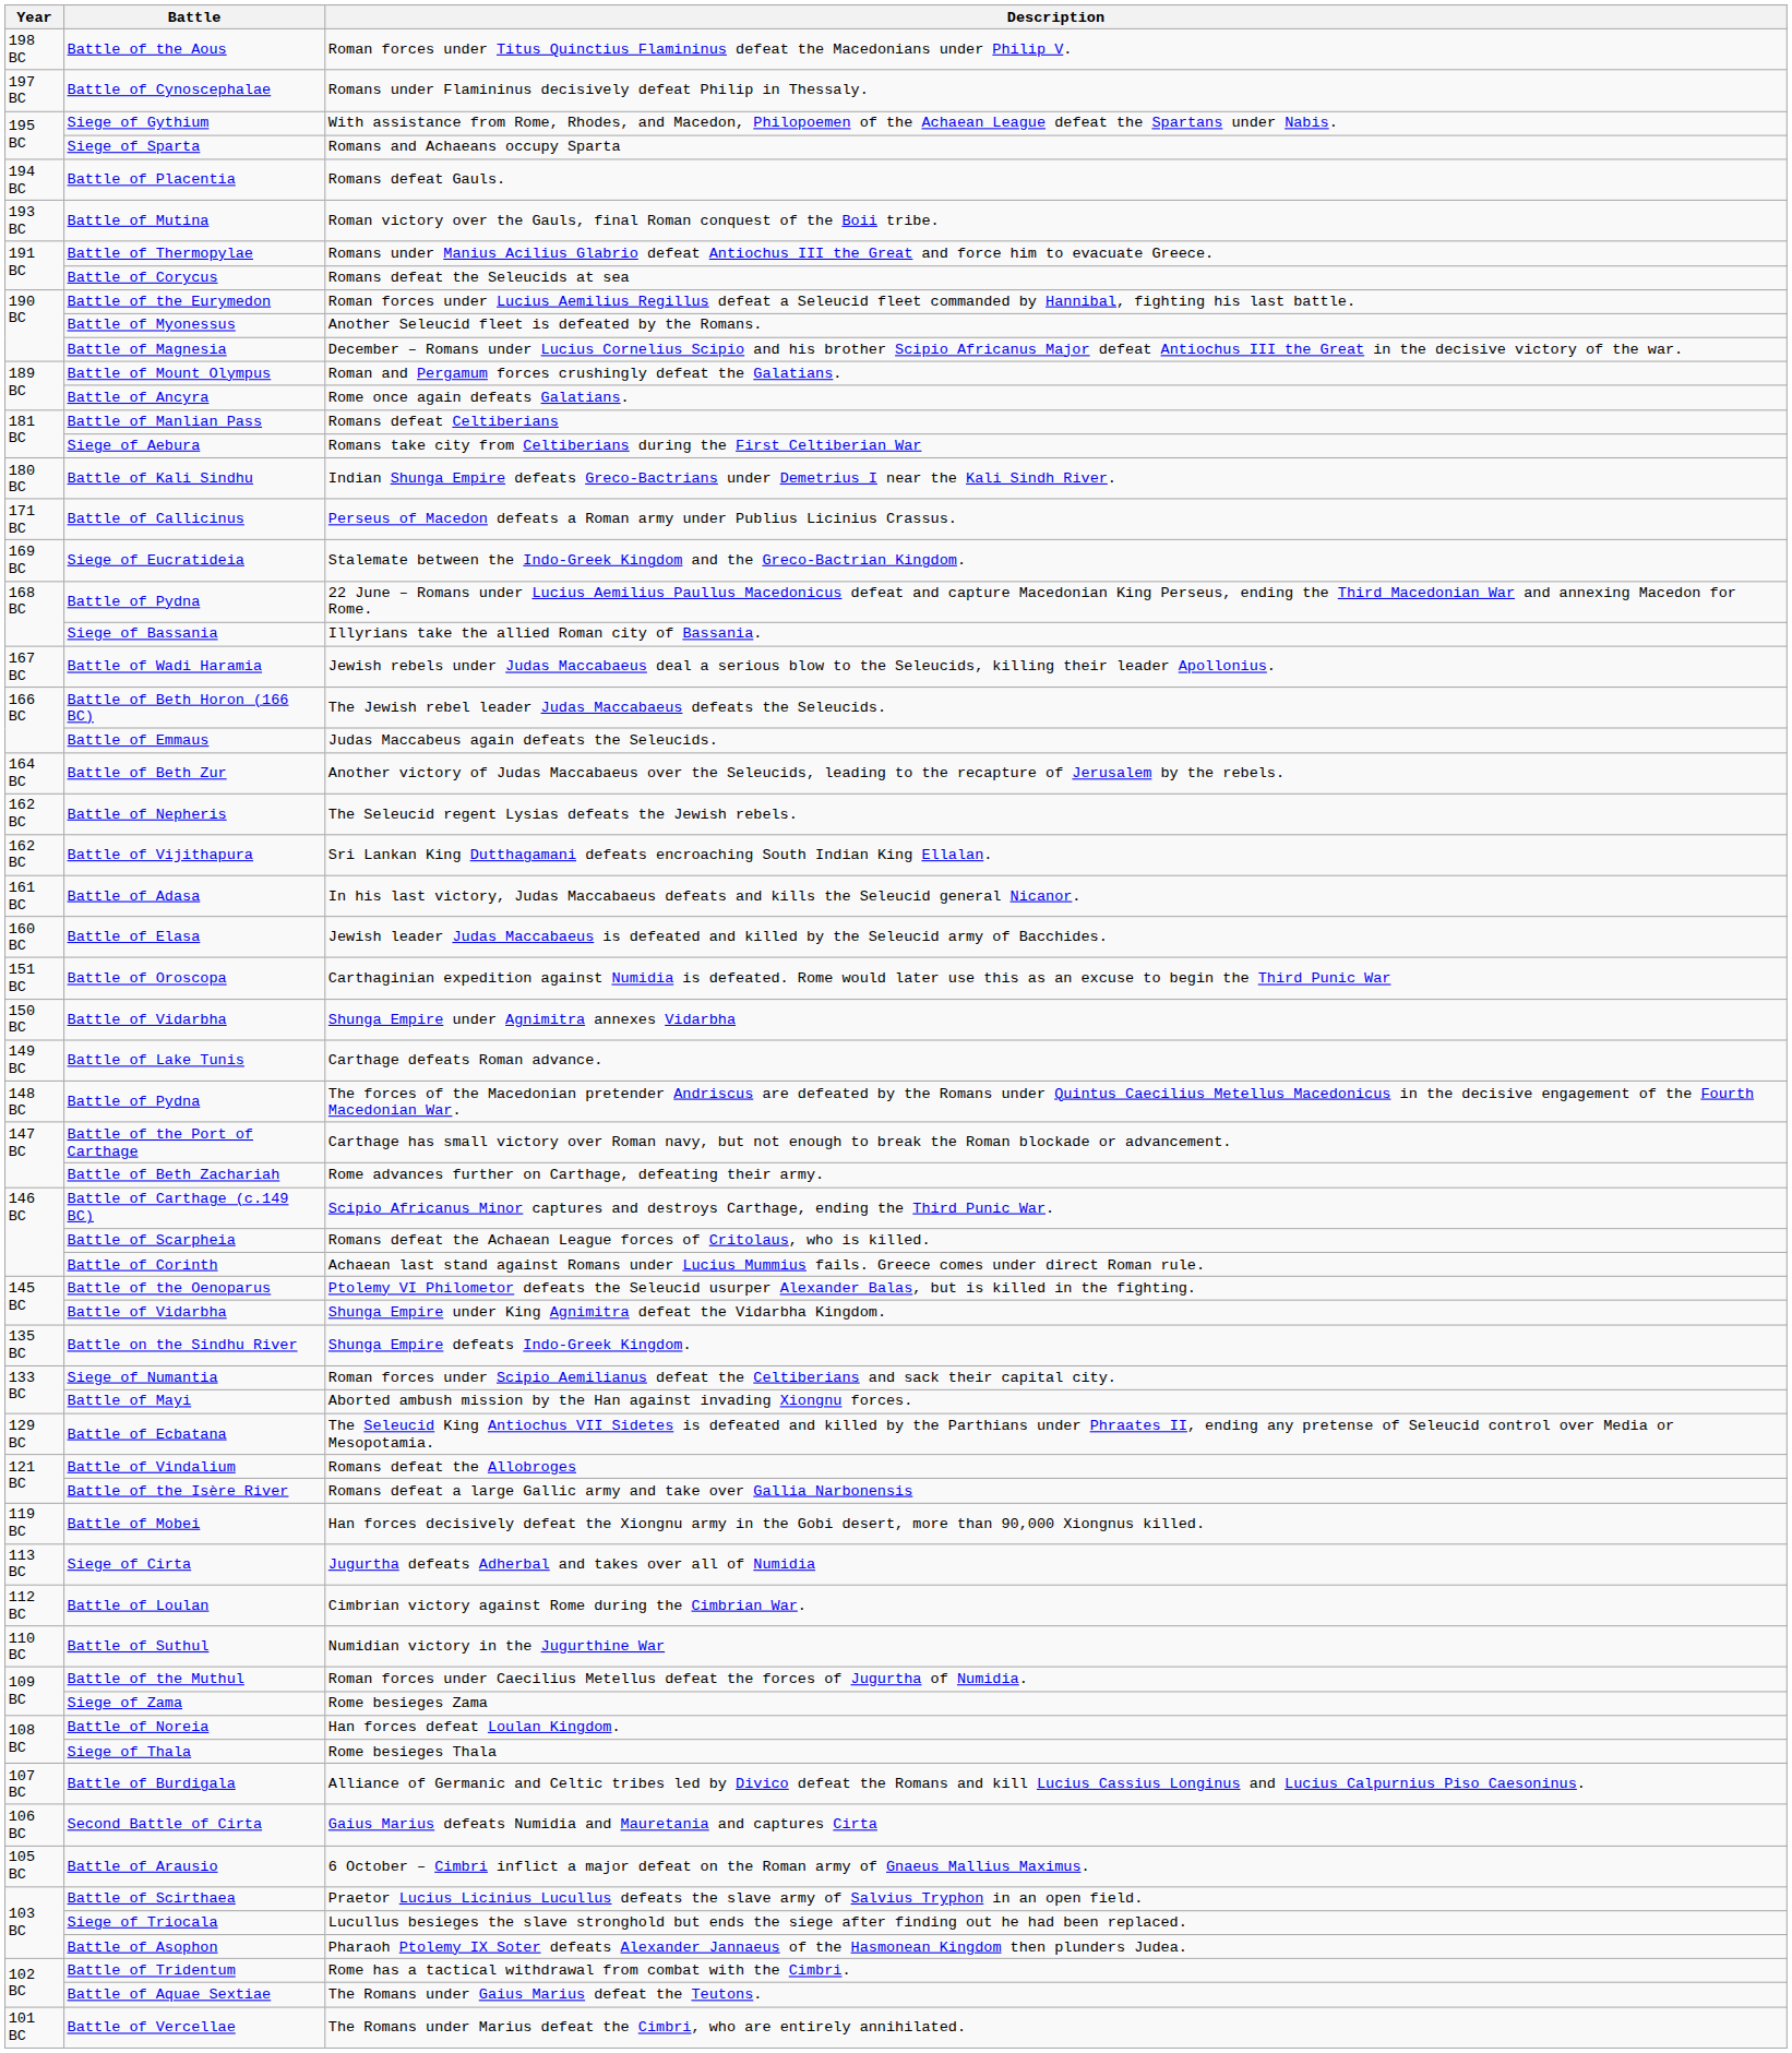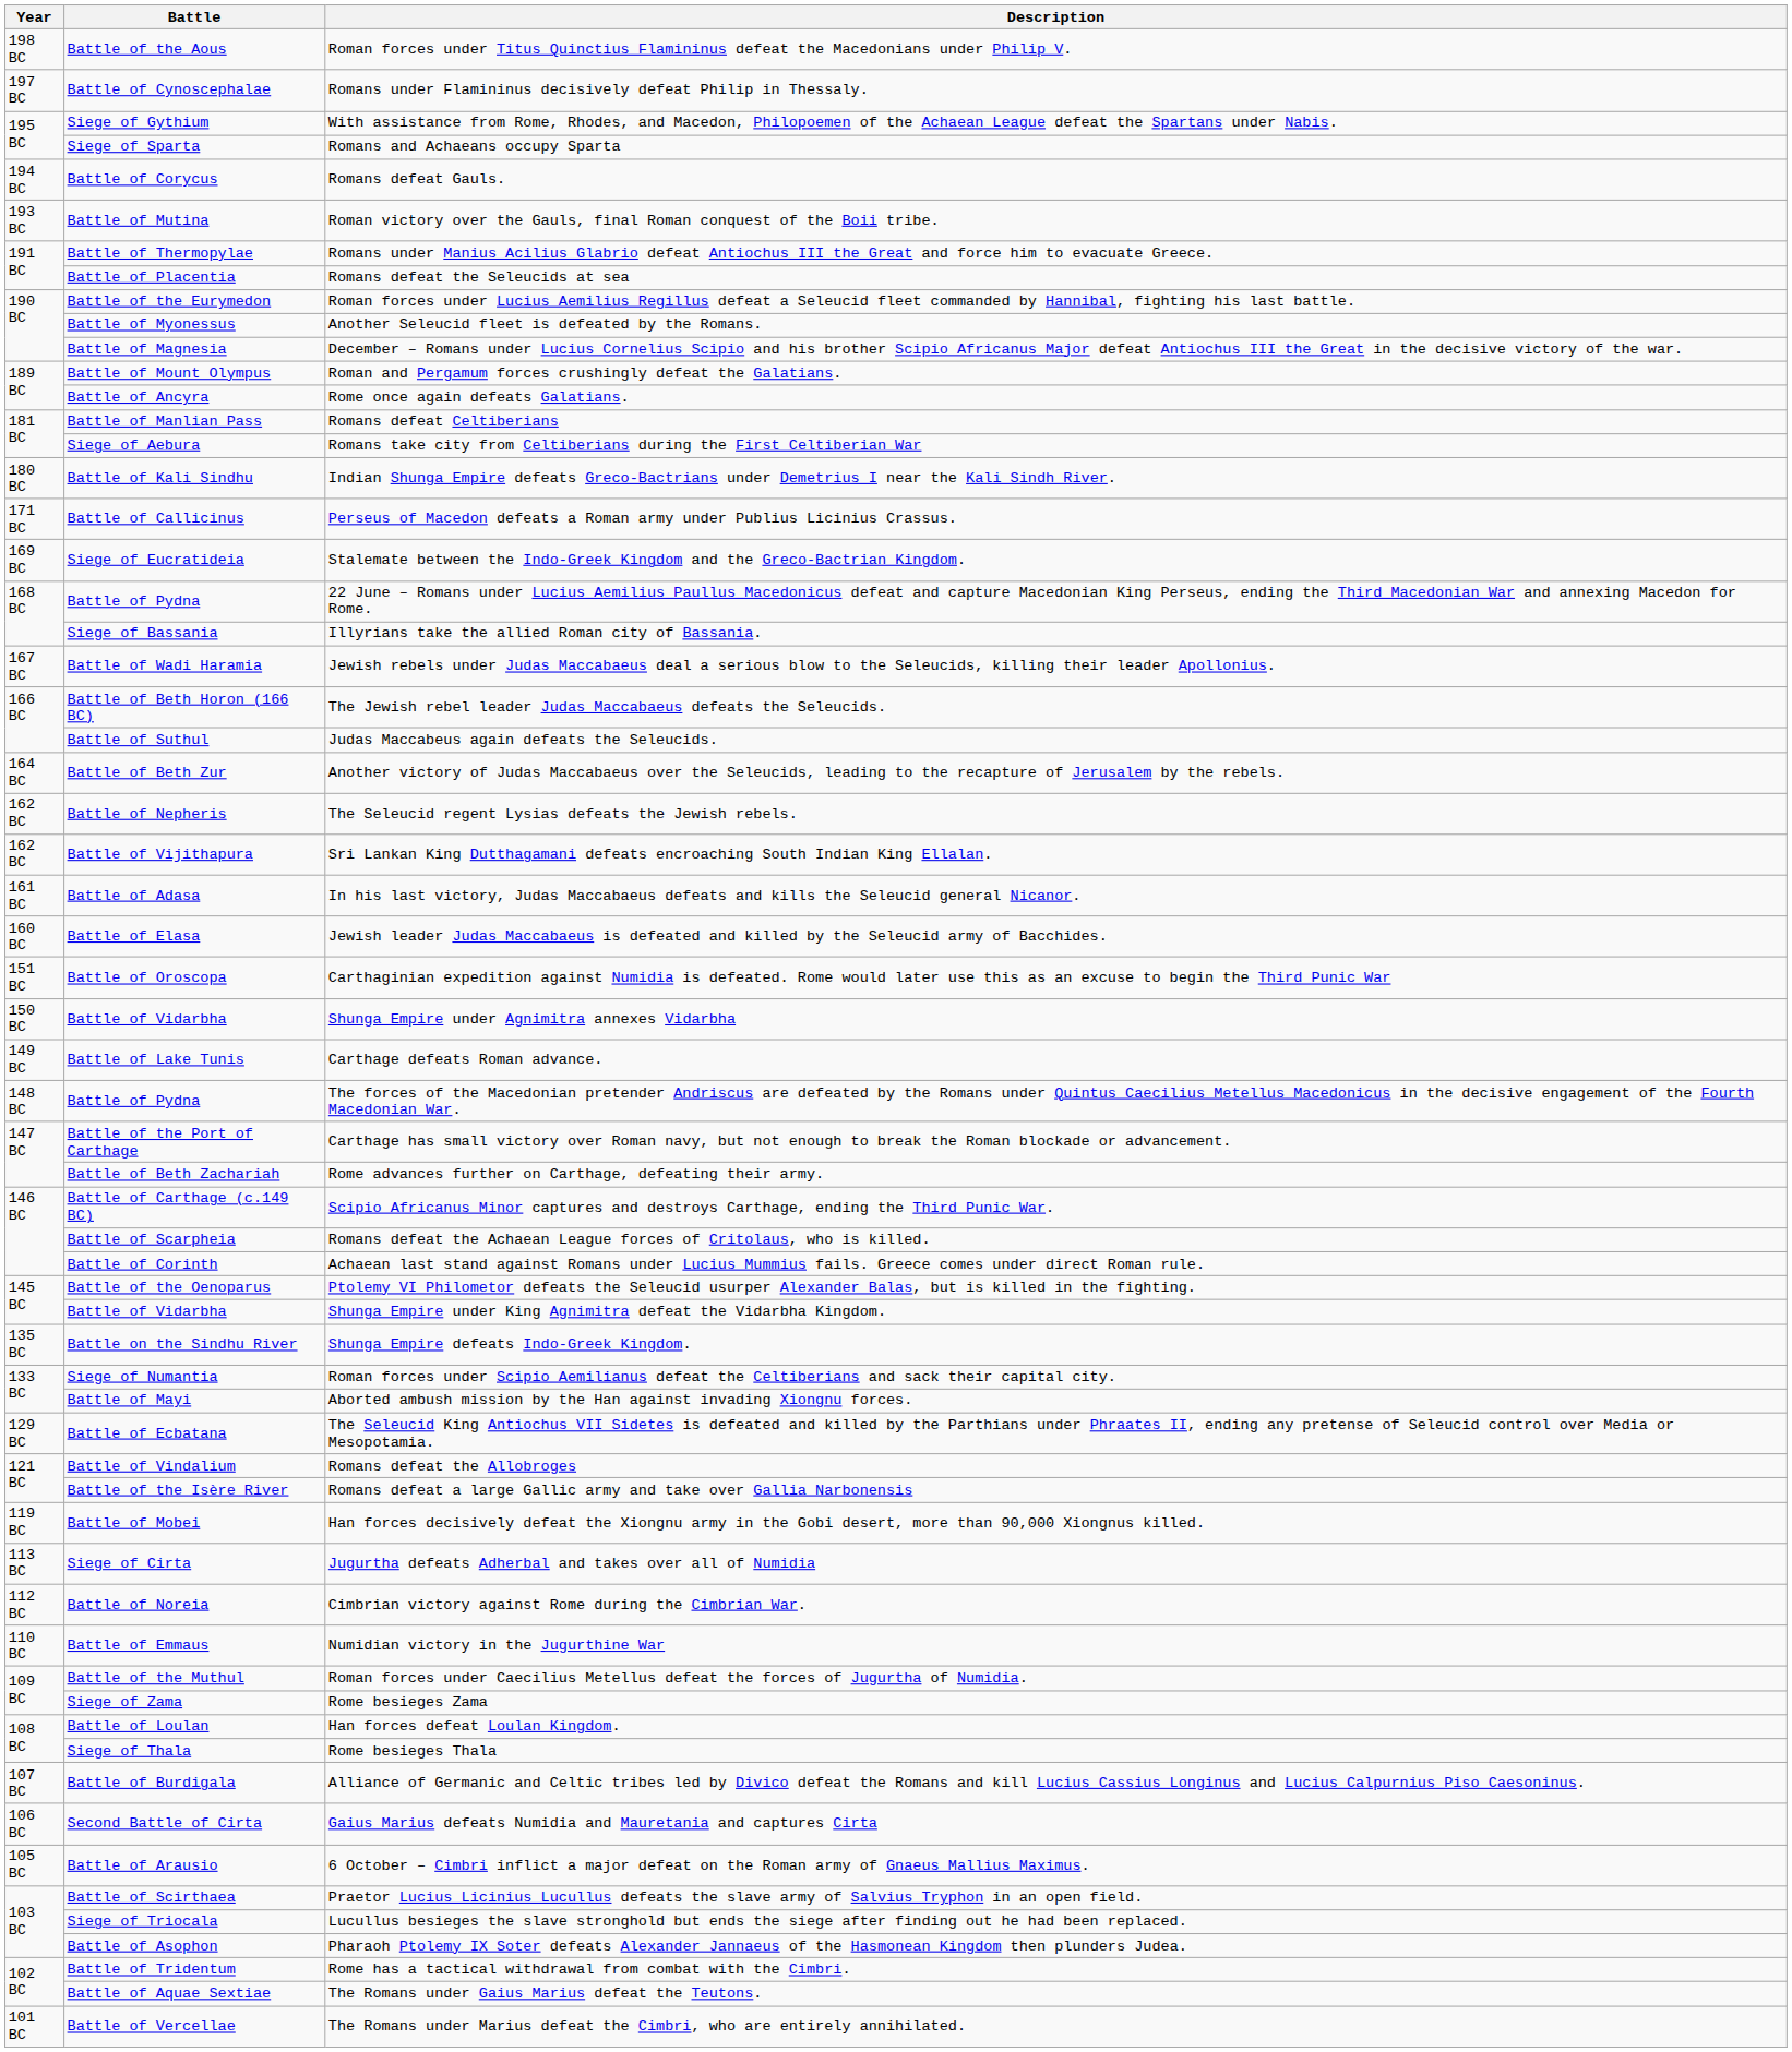Romans defeat Gauls. | Battle: Battle of Placentia -> Battle of Corycus
Romans defeat the Seleucids at sea | Battle: Battle of Corycus -> Battle of Placentia
Judas Maccabeus again defeats the Seleucids. | Battle: Battle of Emmaus -> Battle of Suthul
Cimbrian victory against Rome during the Cimbrian War. | Battle: Battle of Loulan -> Battle of Noreia
Numidian victory in the Jugurthine War | Battle: Battle of Suthul -> Battle of Emmaus
Han forces defeat Loulan Kingdom. | Battle: Battle of Noreia -> Battle of Loulan
